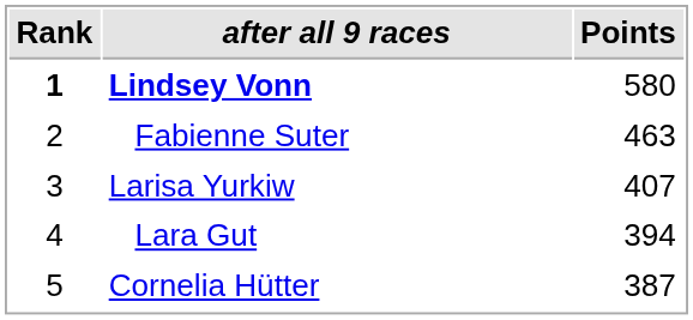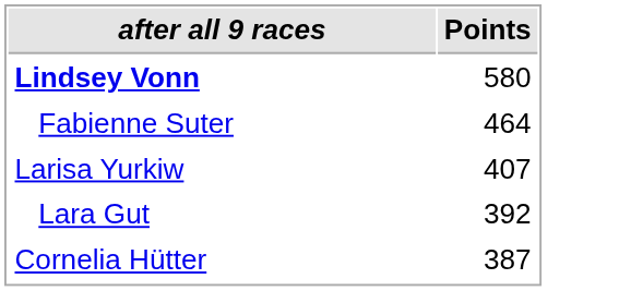- column: Rank | 1 | 2 | 3 | 4 | 5
Fabienne Suter | Points: 463 -> 464
Lara Gut | Points: 394 -> 392
